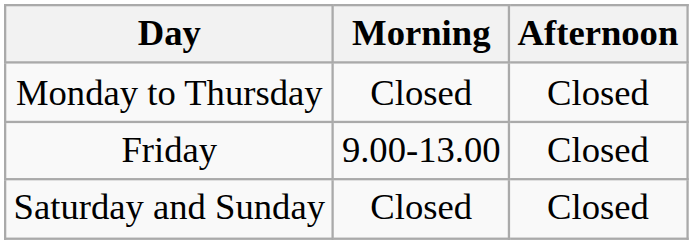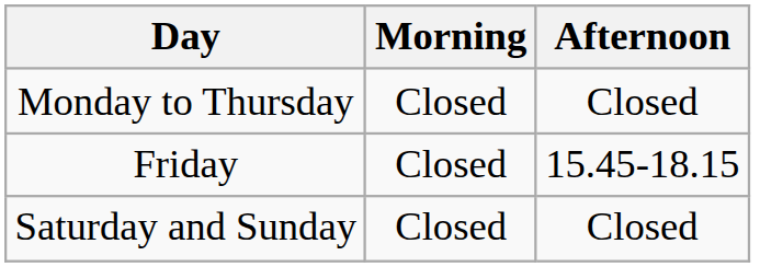Friday | Morning: 9.00-13.00 -> Closed
Friday | Afternoon: Closed -> 15.45-18.15
